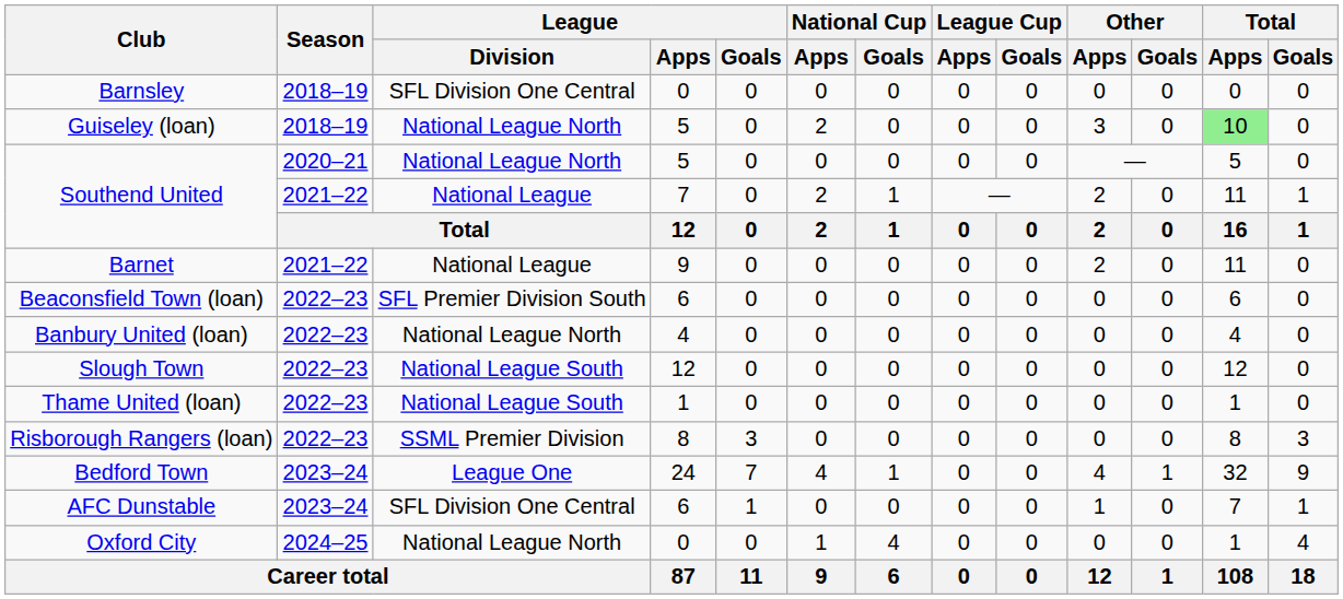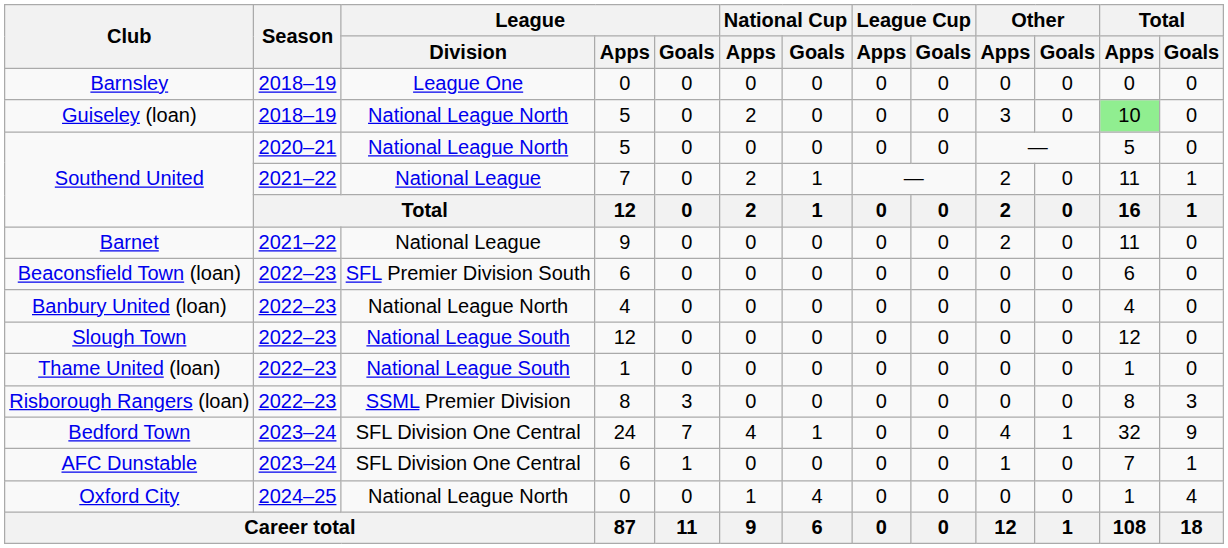Barnsley | League / Division: SFL Division One Central -> League One
Bedford Town | League / Division: League One -> SFL Division One Central
